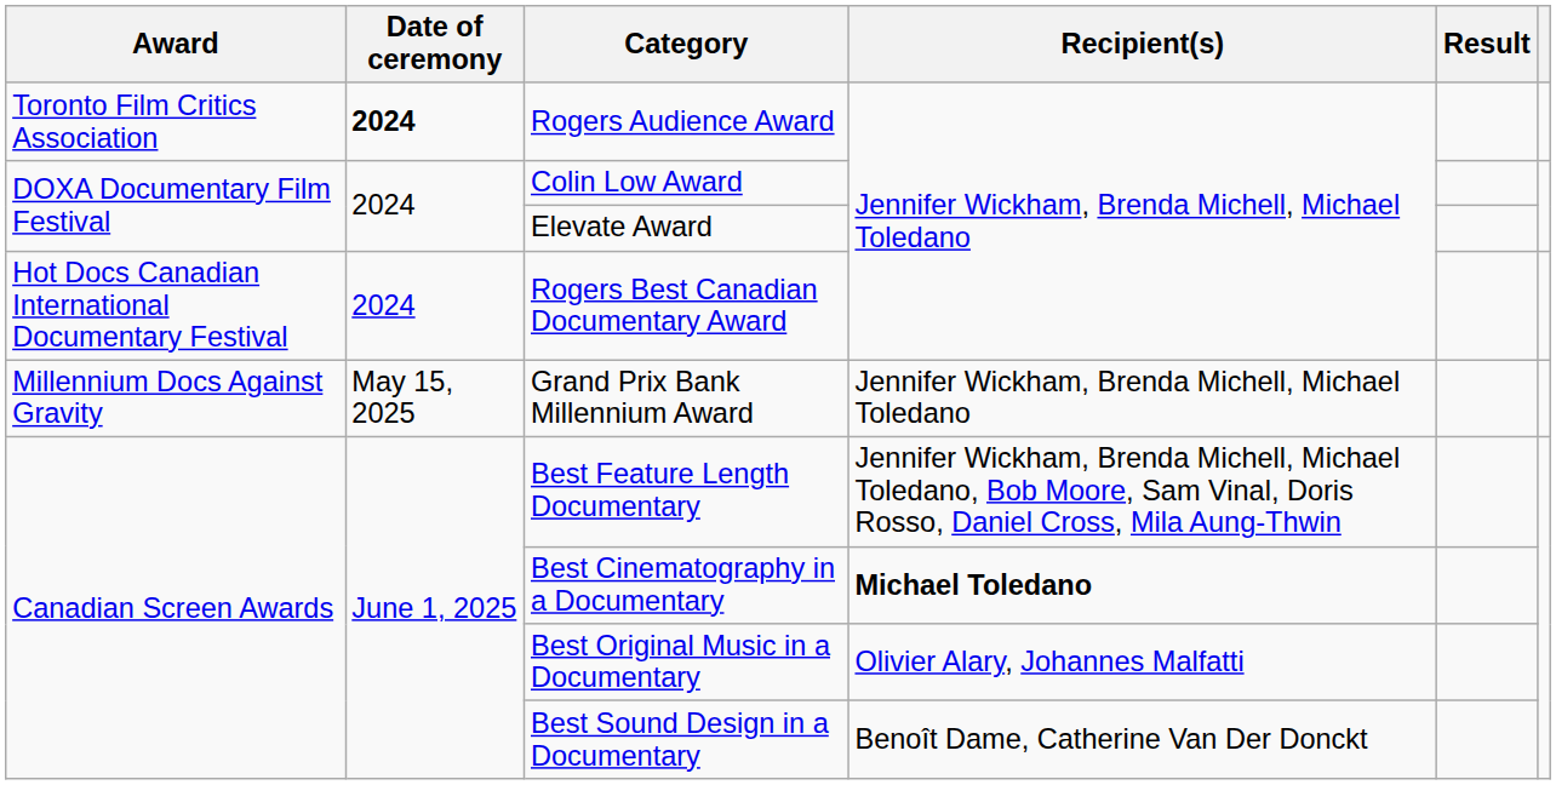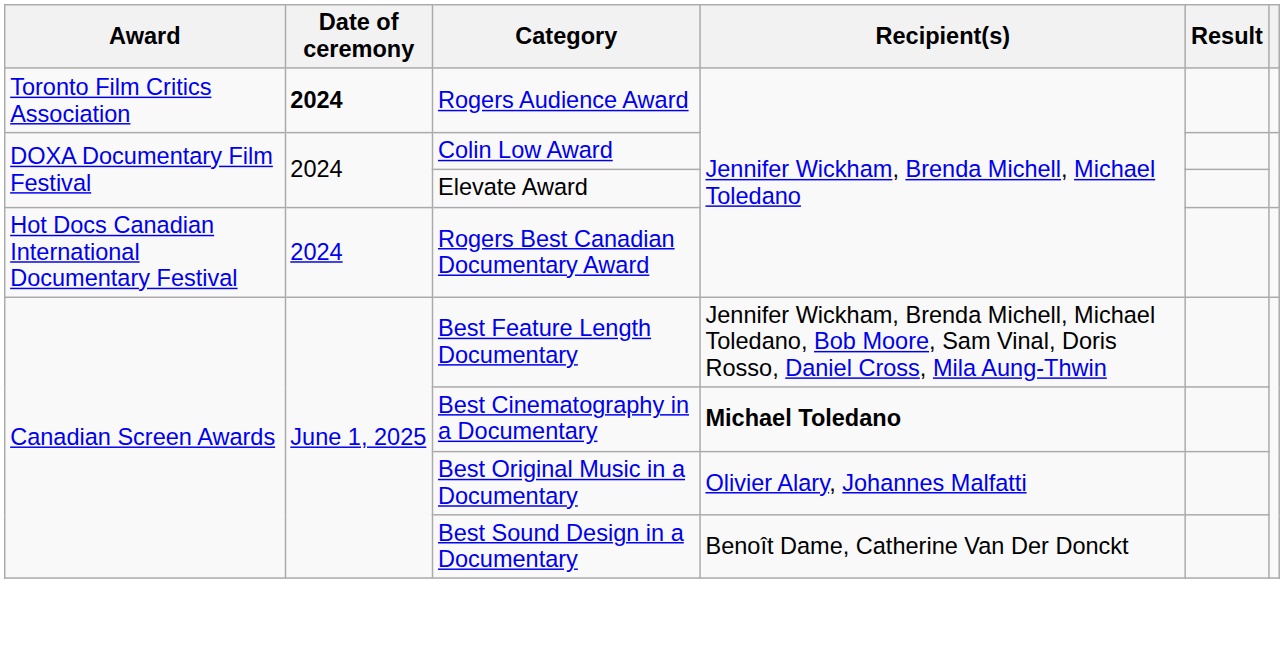- row: Millennium Docs Against Gravity | May 15, 2025 | Grand Prix Bank Millennium Award | Jennifer Wickham, Brenda Michell, Michael Toledano
